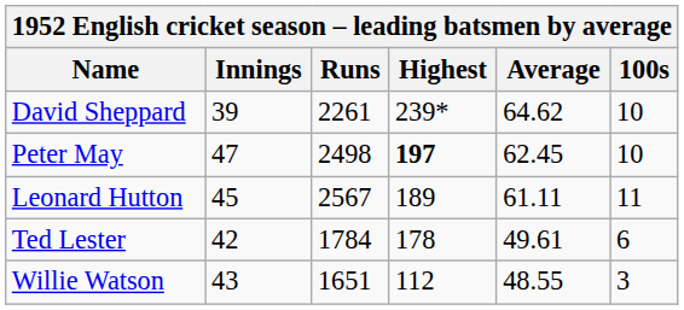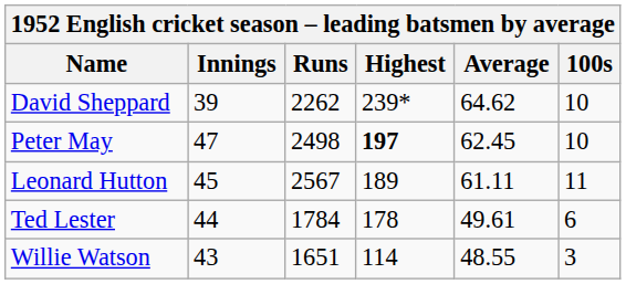David Sheppard | Runs: 2261 -> 2262
Ted Lester | Innings: 42 -> 44
Willie Watson | Highest: 112 -> 114
